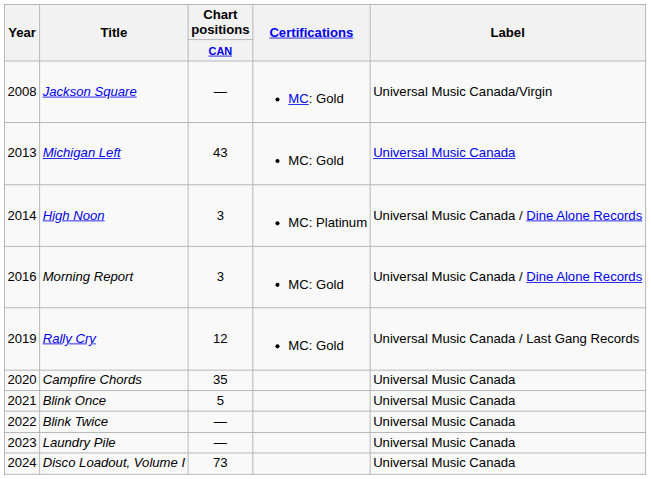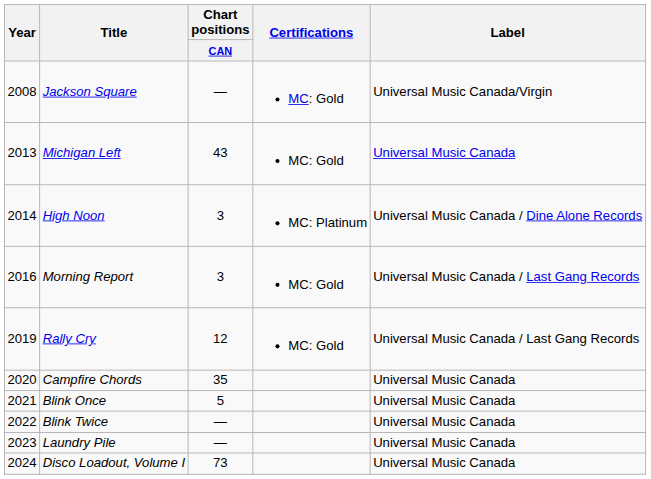Morning Report | Label: Universal Music Canada / Dine Alone Records -> Universal Music Canada / Last Gang Records
